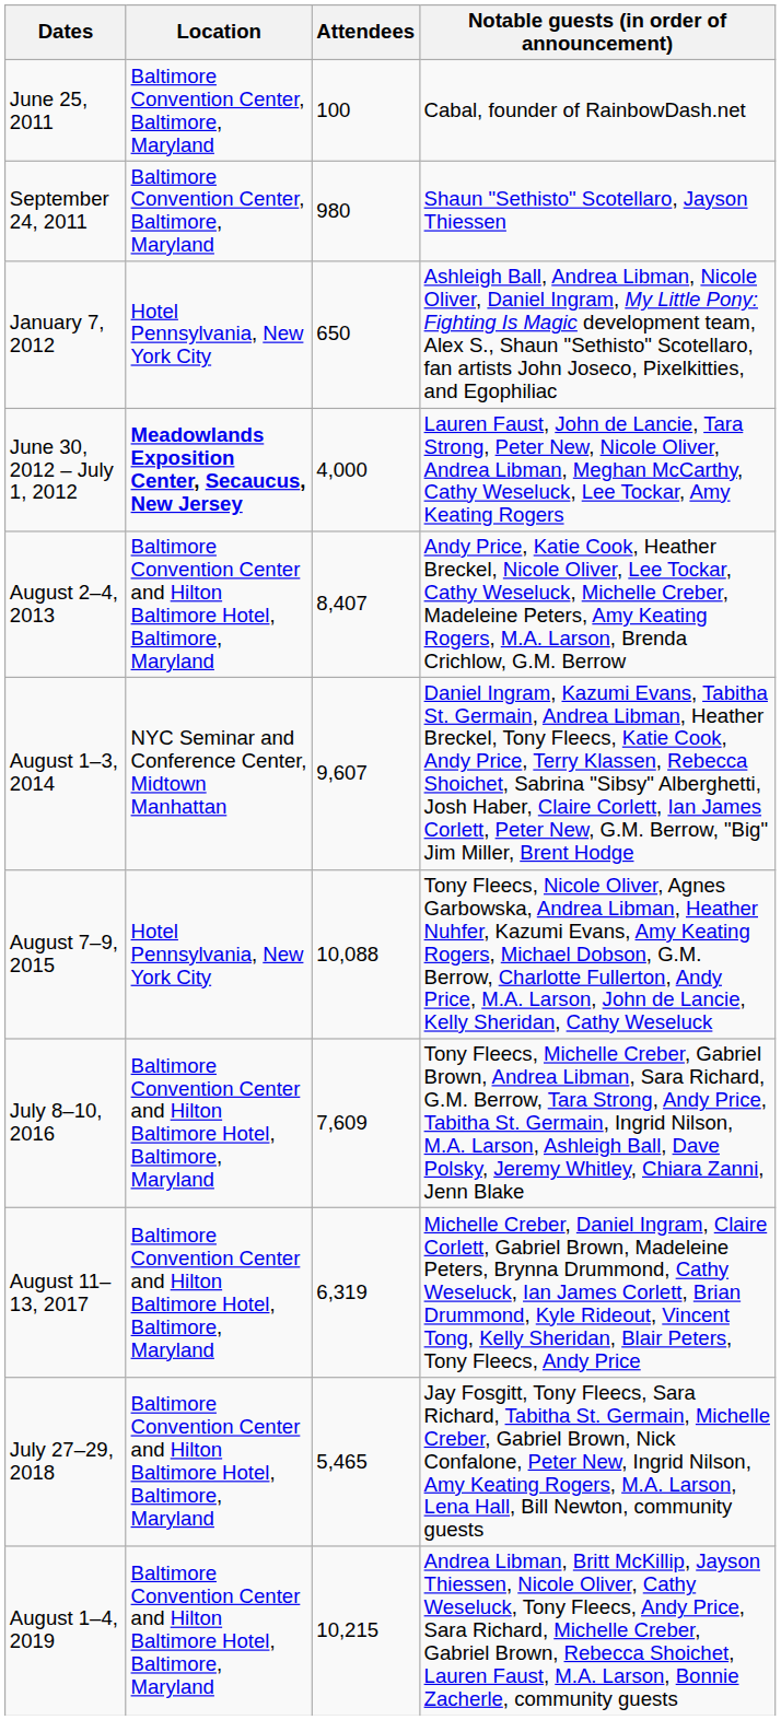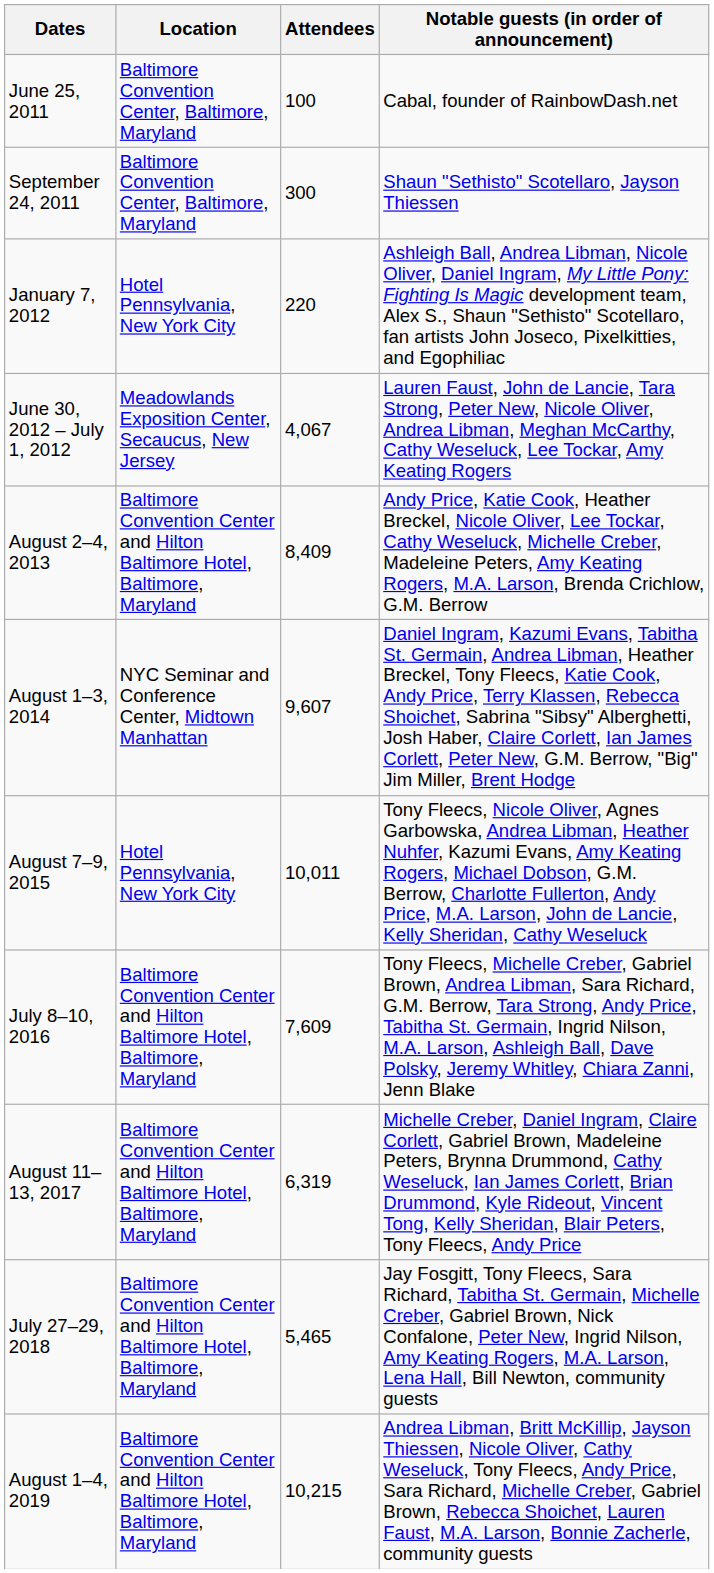September 24, 2011 | Attendees: 980 -> 300
January 7, 2012 | Attendees: 650 -> 220
June 30, 2012 – July 1, 2012 | Location: bold -> normal
June 30, 2012 – July 1, 2012 | Attendees: 4,000 -> 4,067
August 2–4, 2013 | Attendees: 8,407 -> 8,409
August 7–9, 2015 | Attendees: 10,088 -> 10,011
